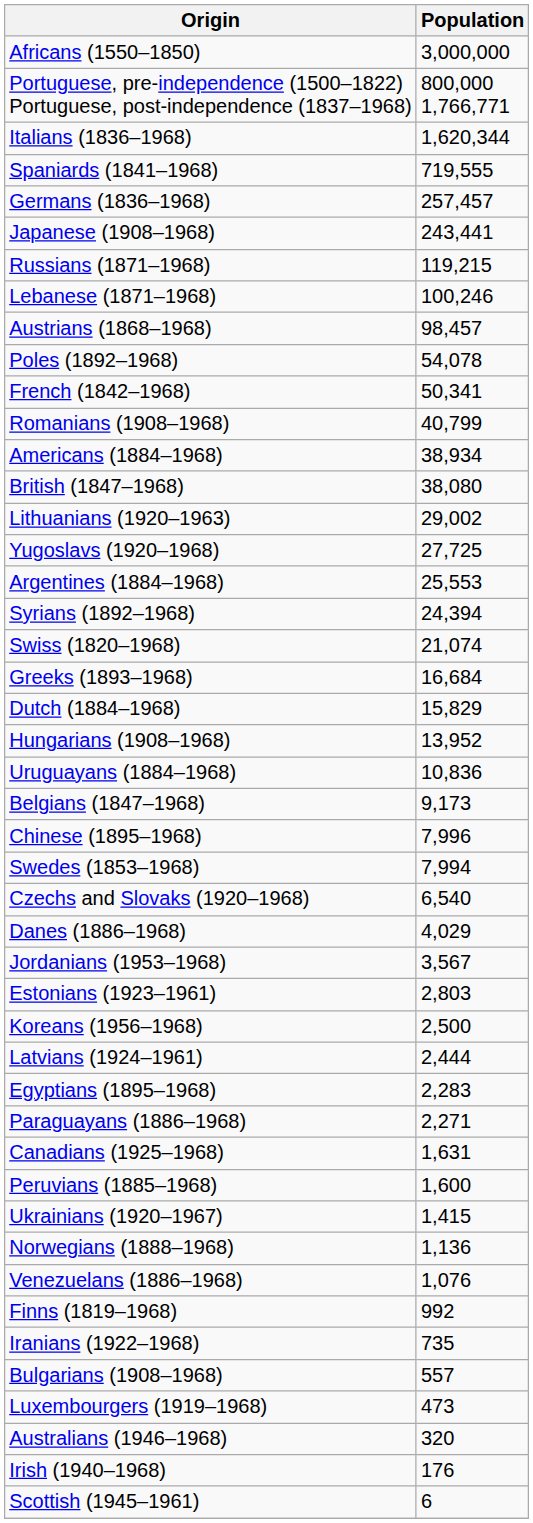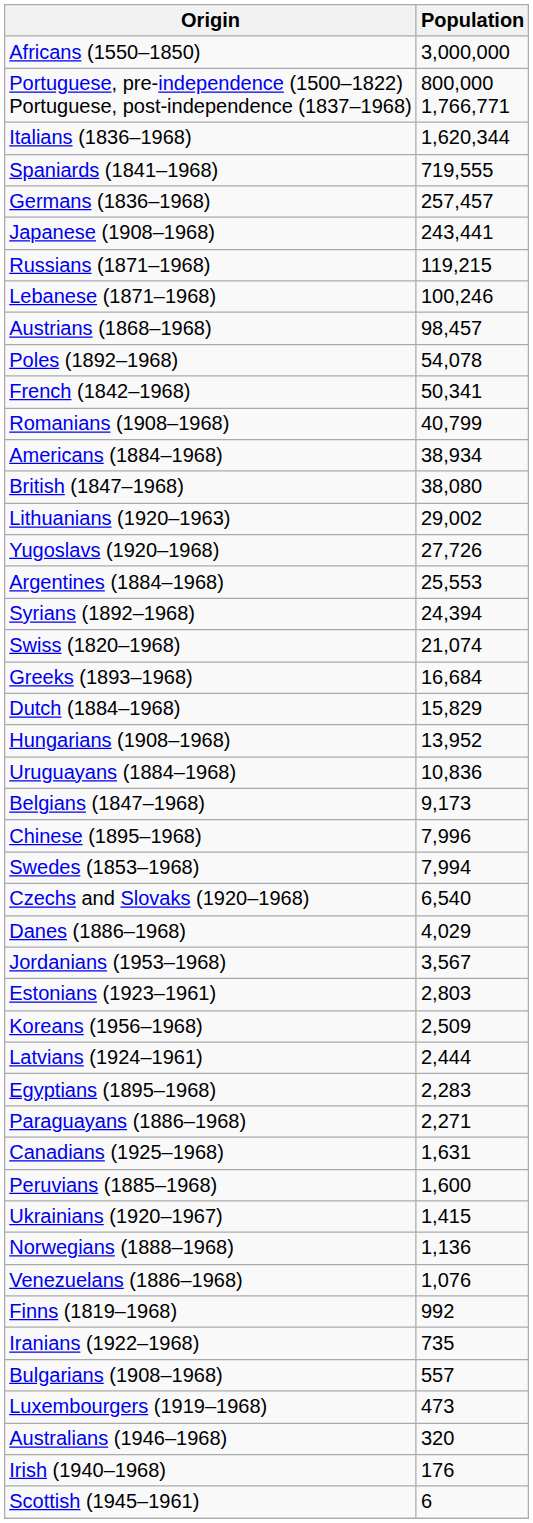Yugoslavs (1920–1968) | Population: 27,725 -> 27,726
Koreans (1956–1968) | Population: 2,500 -> 2,509
